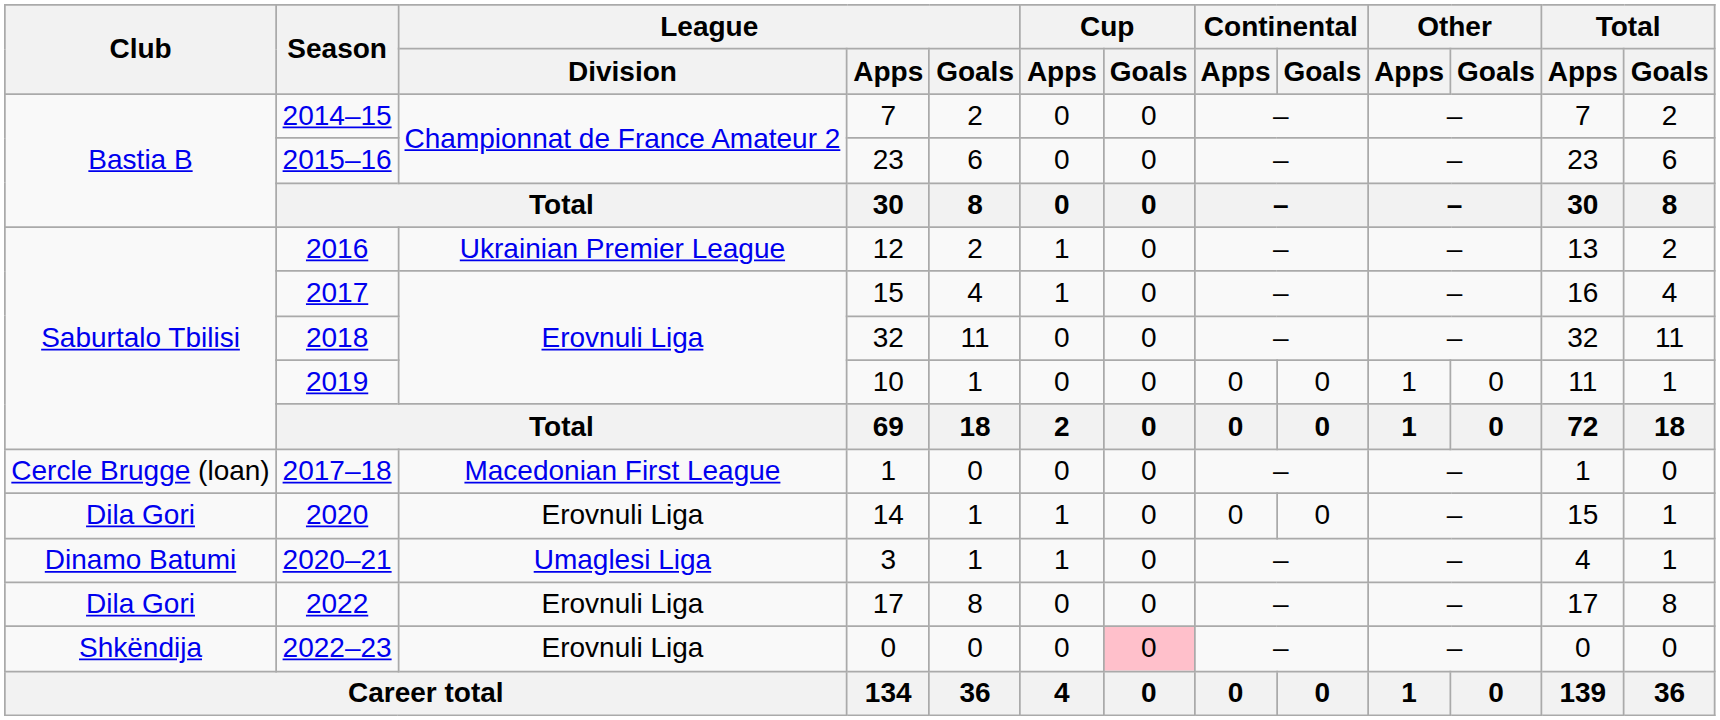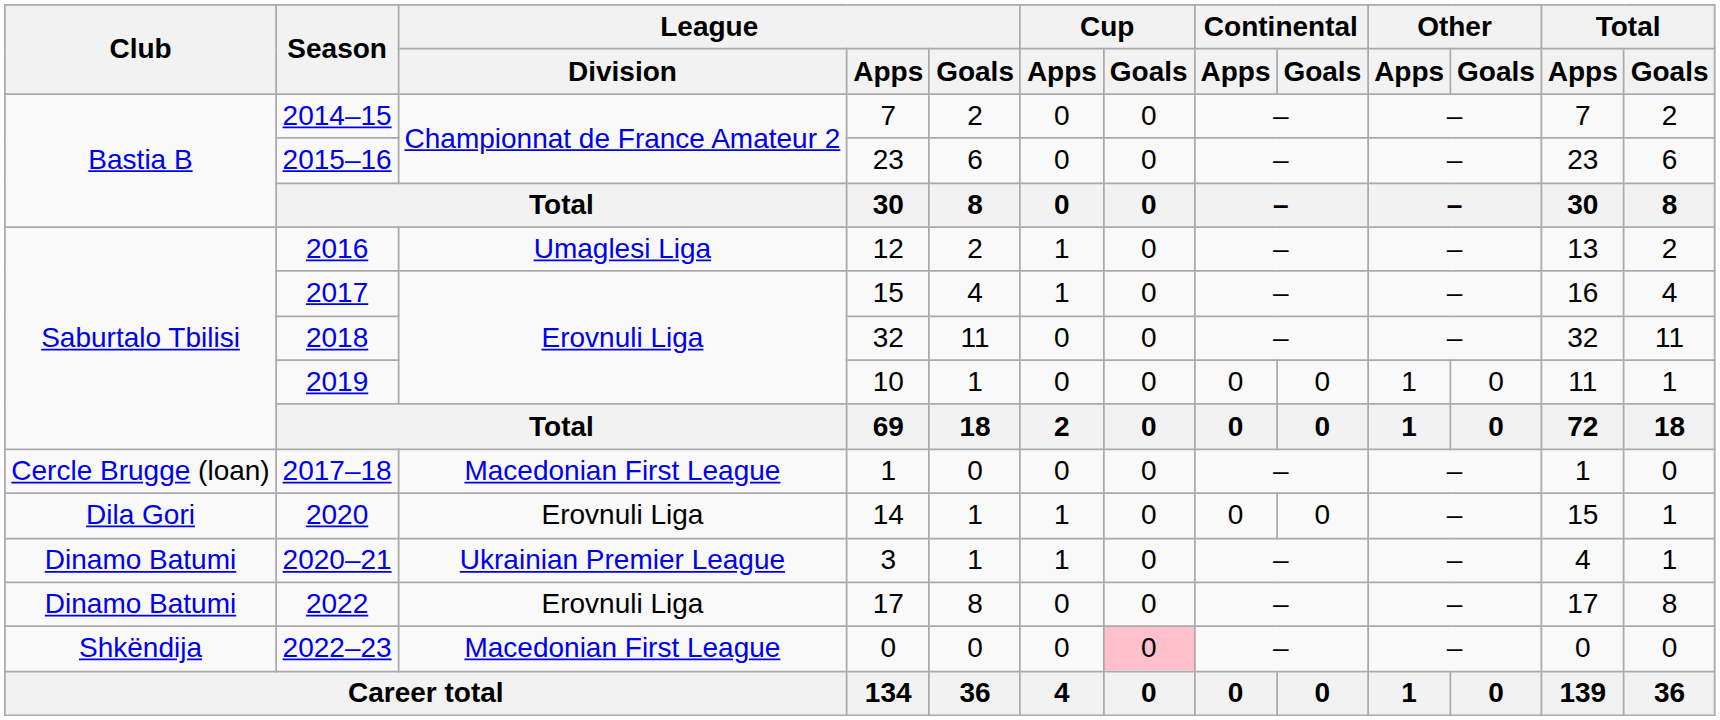2016 | League / Division: Ukrainian Premier League -> Umaglesi Liga
2020–21 | League / Division: Umaglesi Liga -> Ukrainian Premier League
2022 | Club: Dila Gori -> Dinamo Batumi
2022–23 | League / Division: Erovnuli Liga -> Macedonian First League
